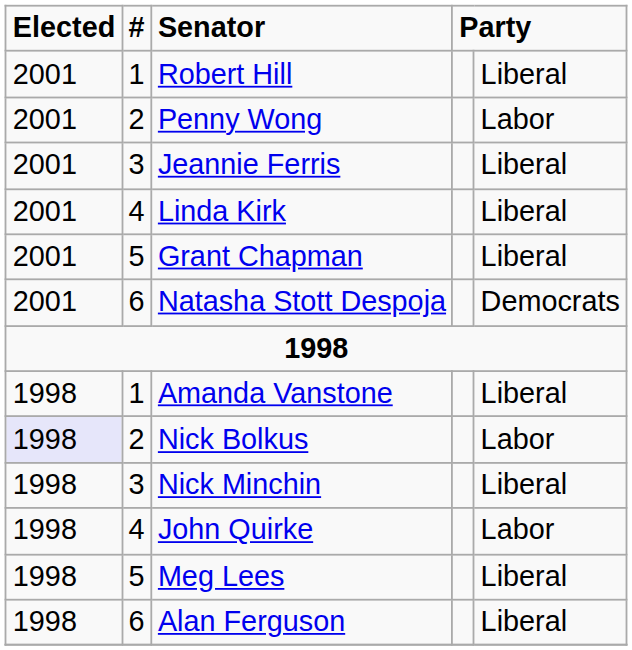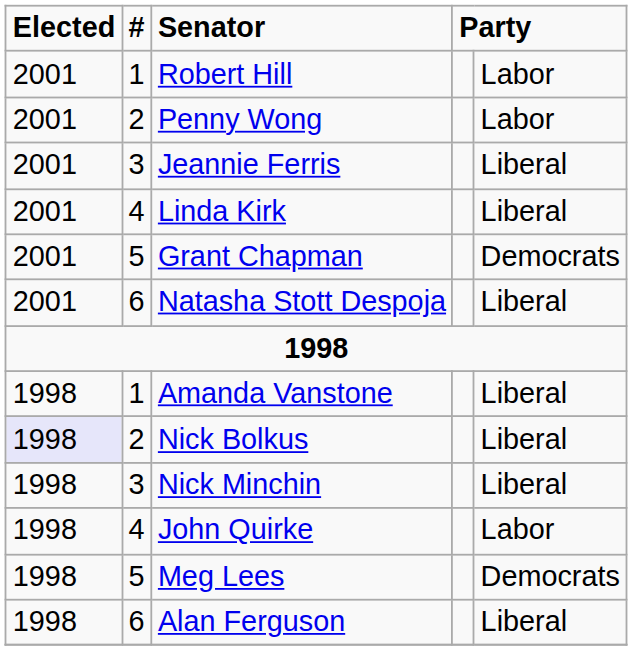Robert Hill | column 5: Liberal -> Labor
Grant Chapman | column 5: Liberal -> Democrats
Natasha Stott Despoja | column 5: Democrats -> Liberal
Nick Bolkus | column 5: Labor -> Liberal
Meg Lees | column 5: Liberal -> Democrats
